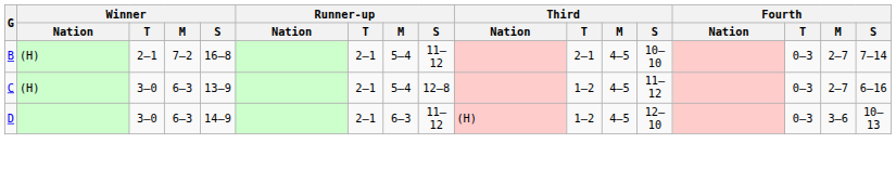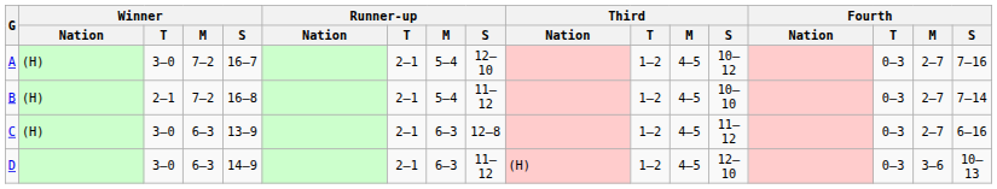+ row: A | (H) | 3–0 | 7–2 | 16–7 | 2–1 | 5–4 | 12–10 | 1–2 | 4–5 | 10–12 | 0–3 | 2–7 | 7–16
B | Third / T: 2–1 -> 1–2
C | Runner-up / M: 5–4 -> 6–3
